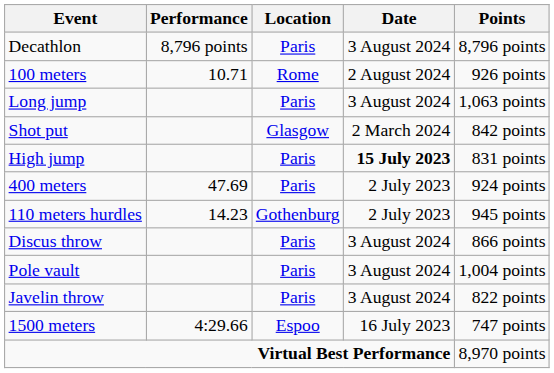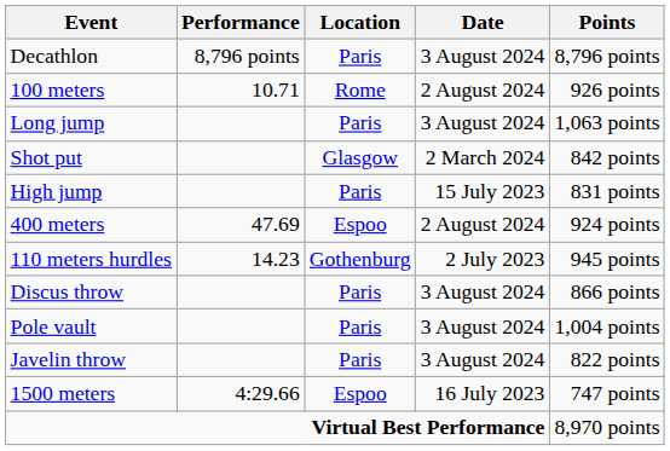High jump | Date: bold -> normal
400 meters | Location: Paris -> Espoo
400 meters | Date: 2 July 2023 -> 2 August 2024
